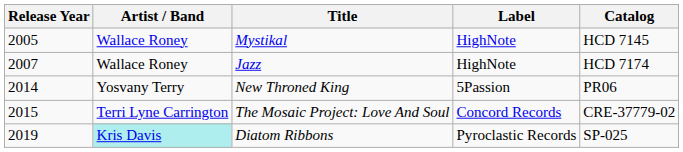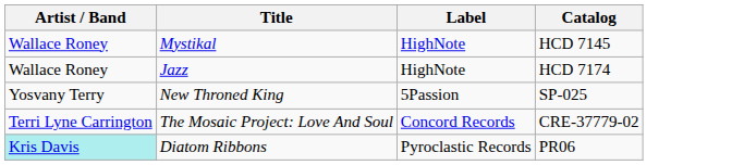- column: Release Year | 2005 | 2007 | 2014 | 2015 | 2019
New Throned King | Catalog: PR06 -> SP-025
Diatom Ribbons | Catalog: SP-025 -> PR06
